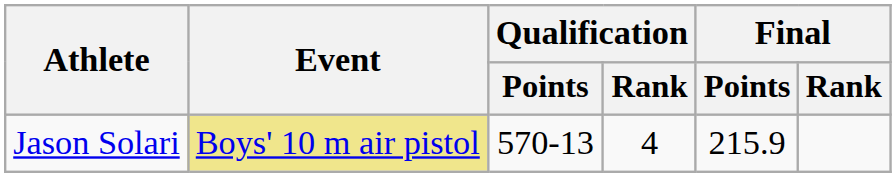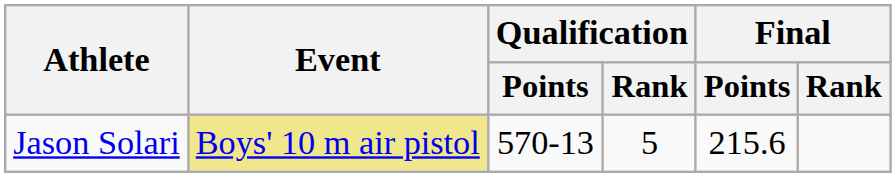Jason Solari | Qualification / Rank: 4 -> 5
Jason Solari | Final / Points: 215.9 -> 215.6
